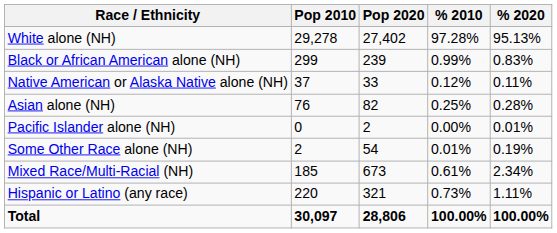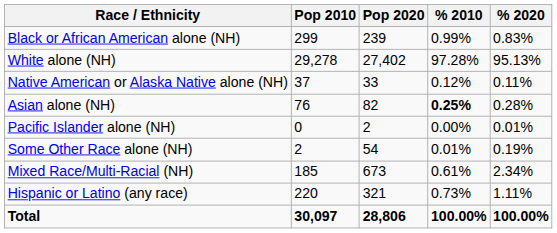rows swapped: White alone (NH) <-> Black or African American alone (NH)
Asian alone (NH) | % 2010: normal -> bold
